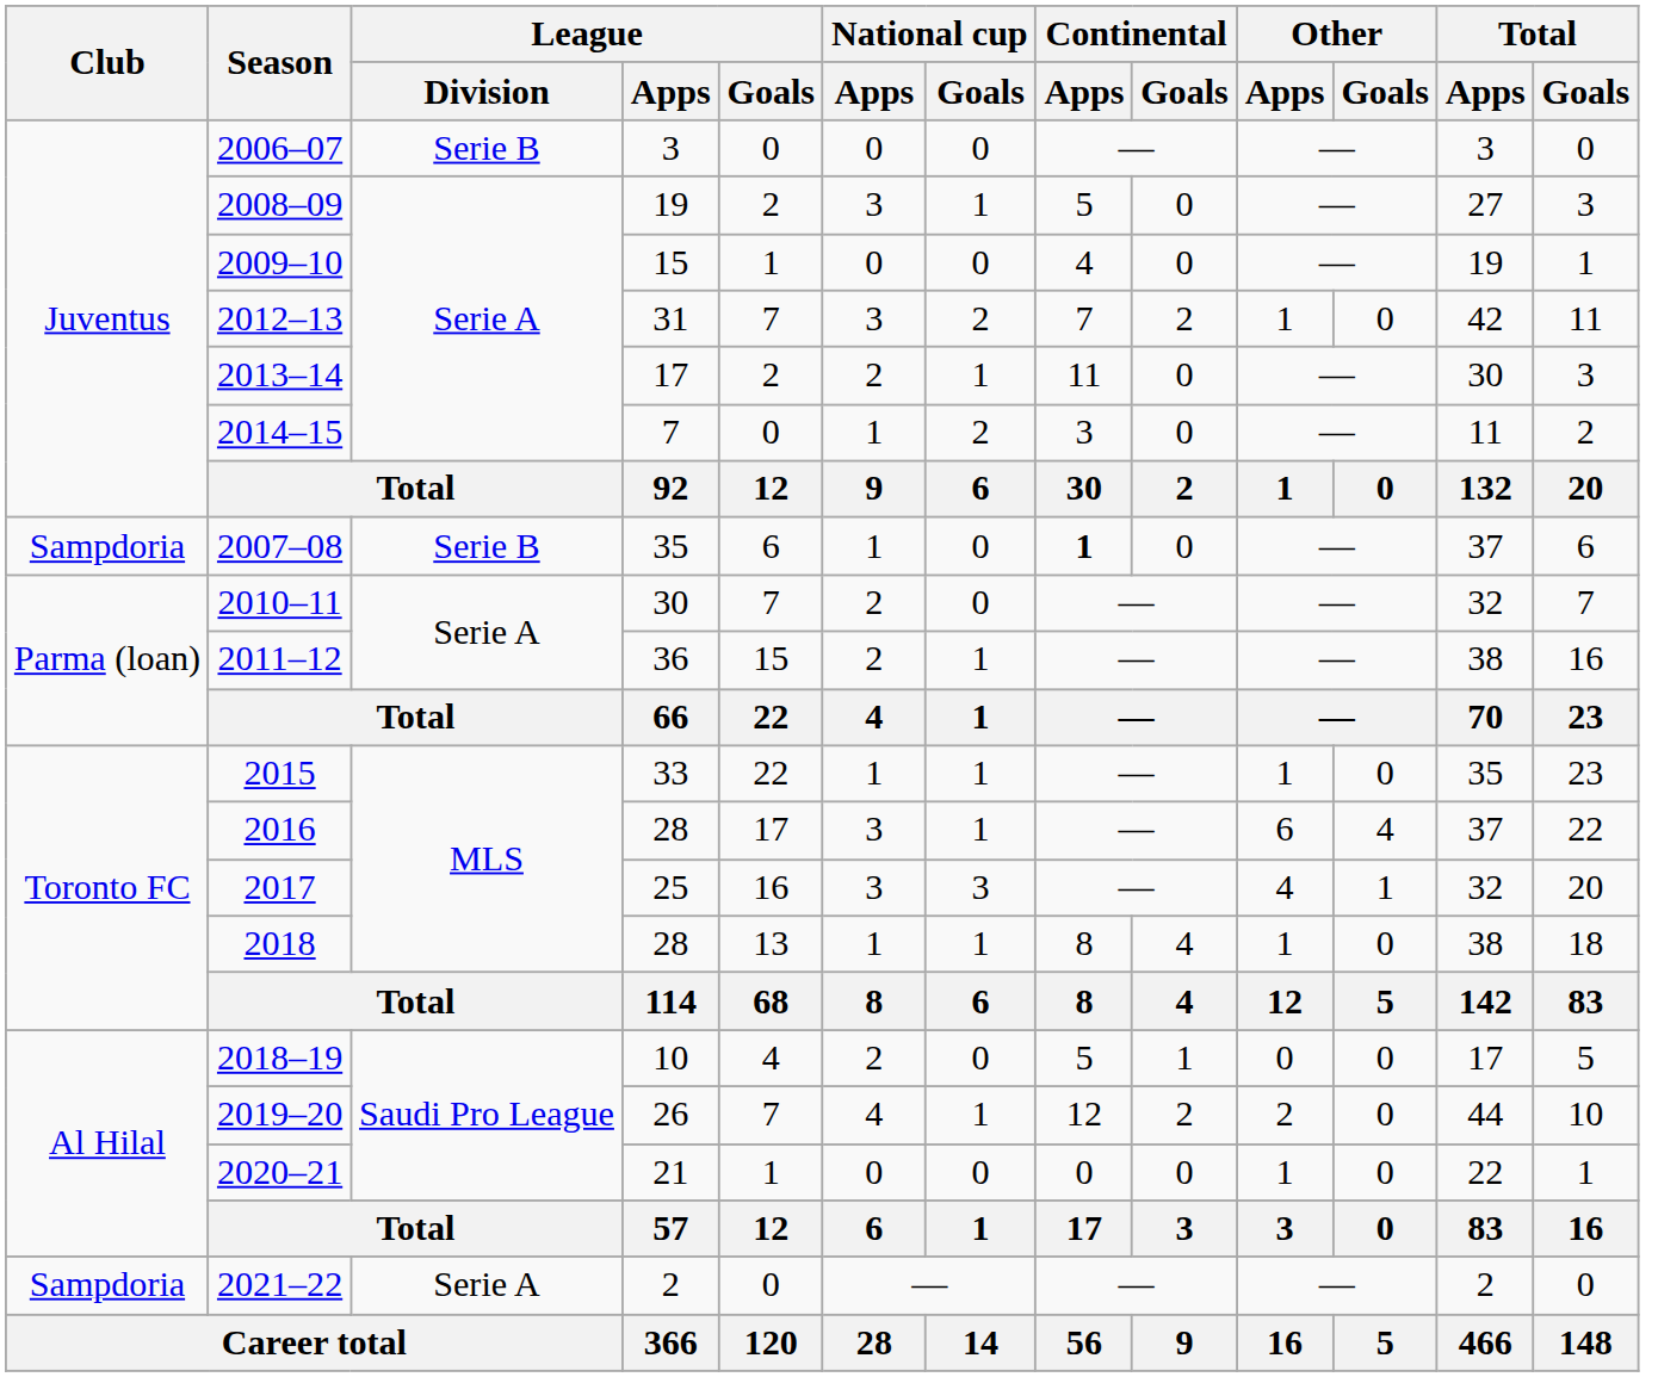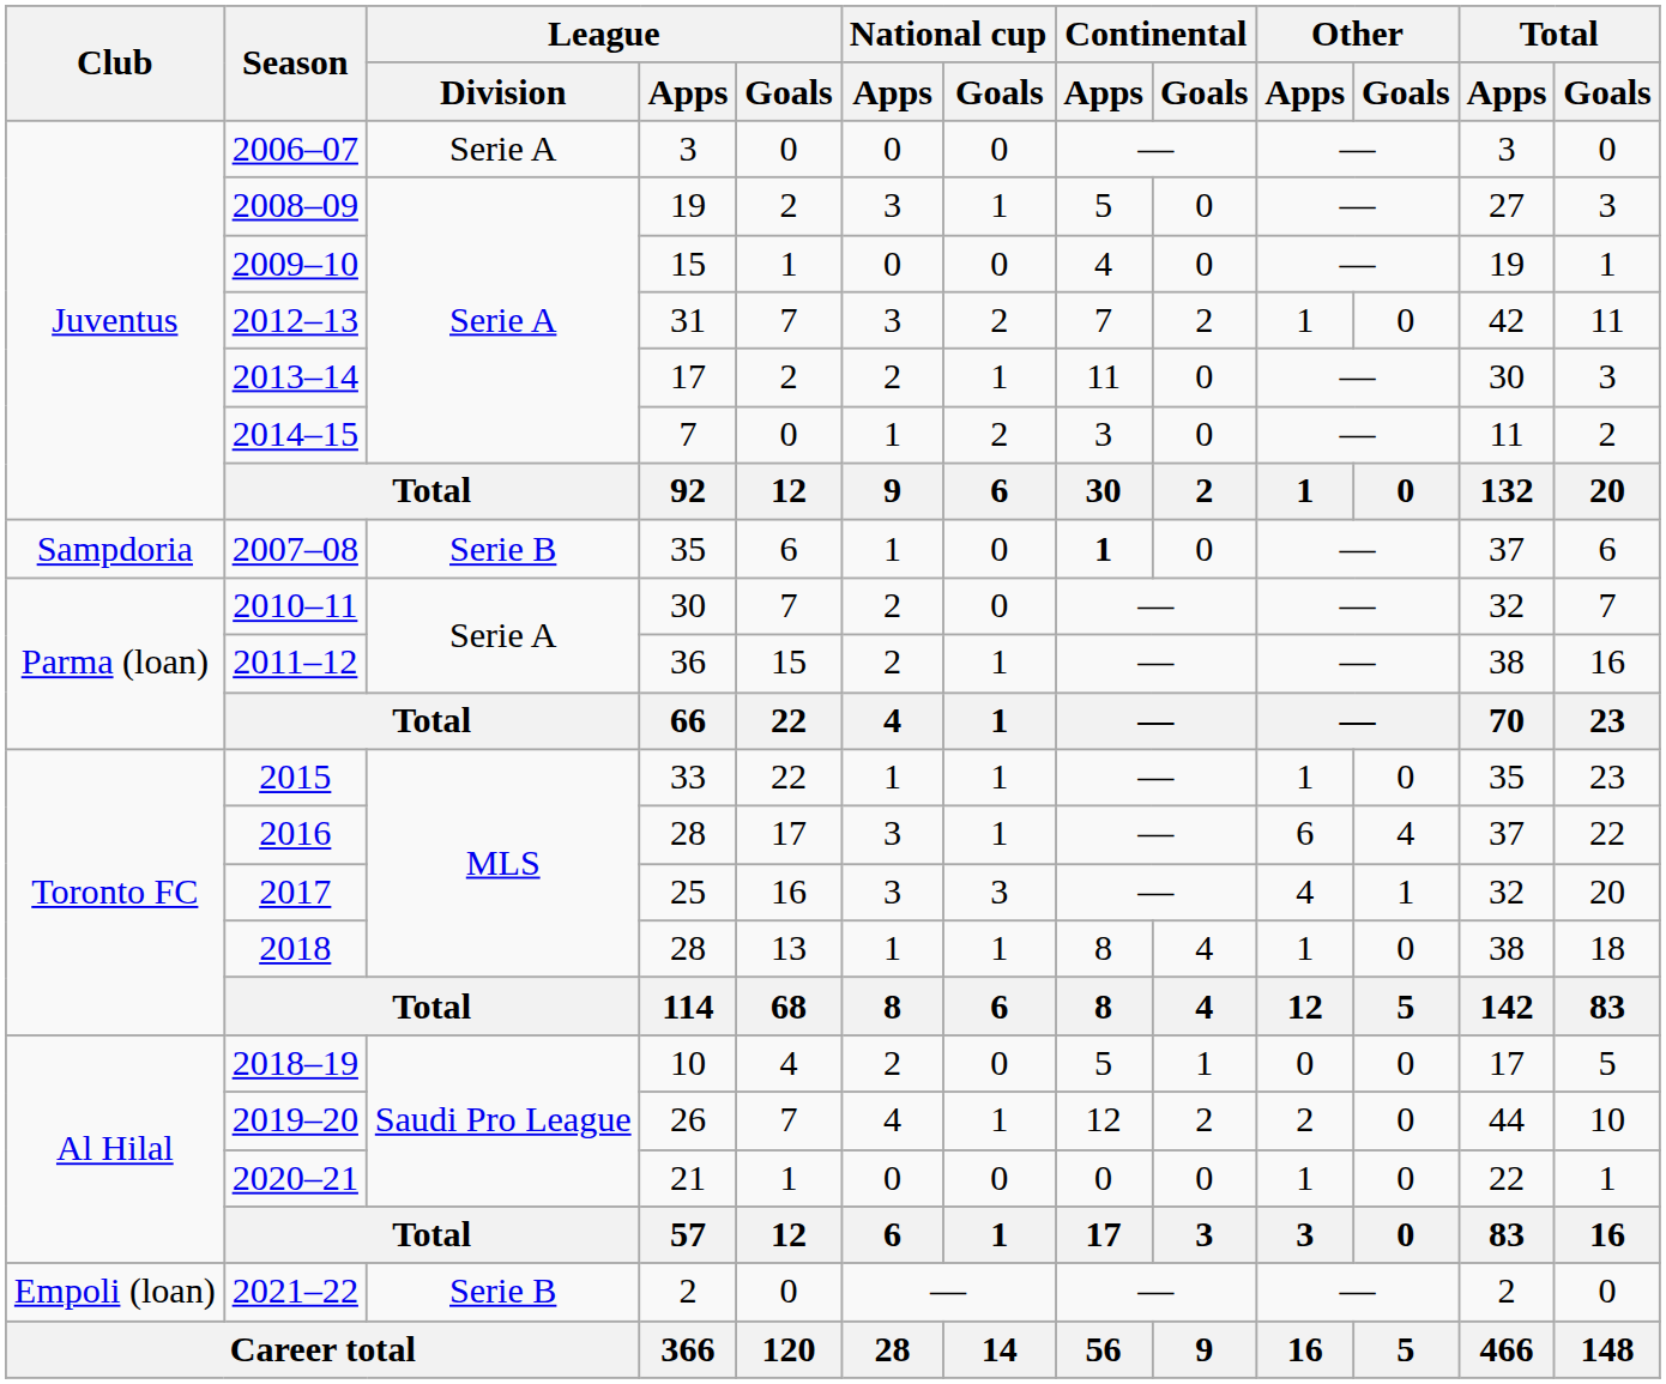2006–07 | League / Division: Serie B -> Serie A
2021–22 | Club: Sampdoria -> Empoli (loan)
2021–22 | League / Division: Serie A -> Serie B
